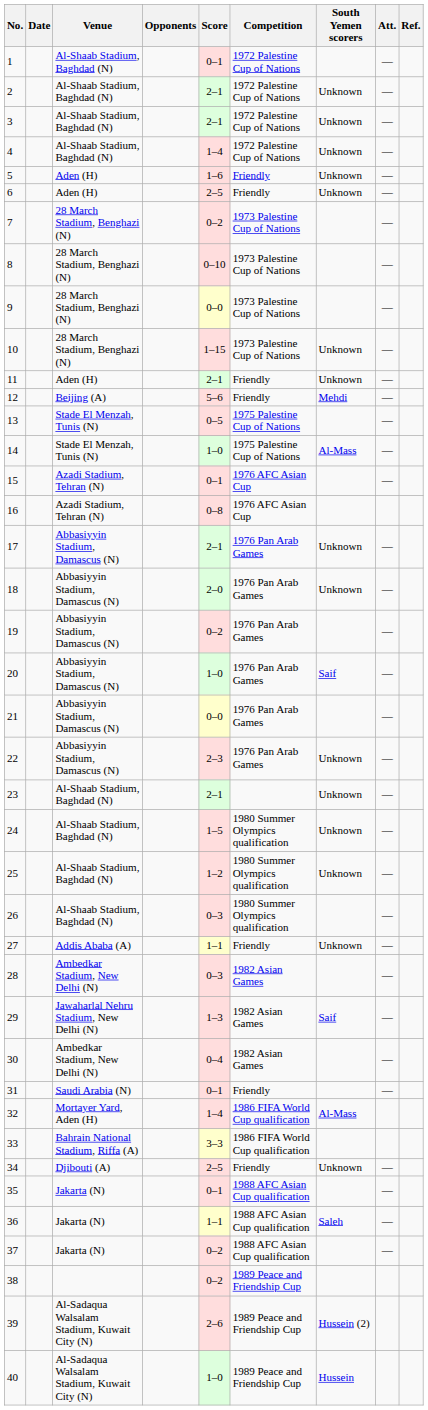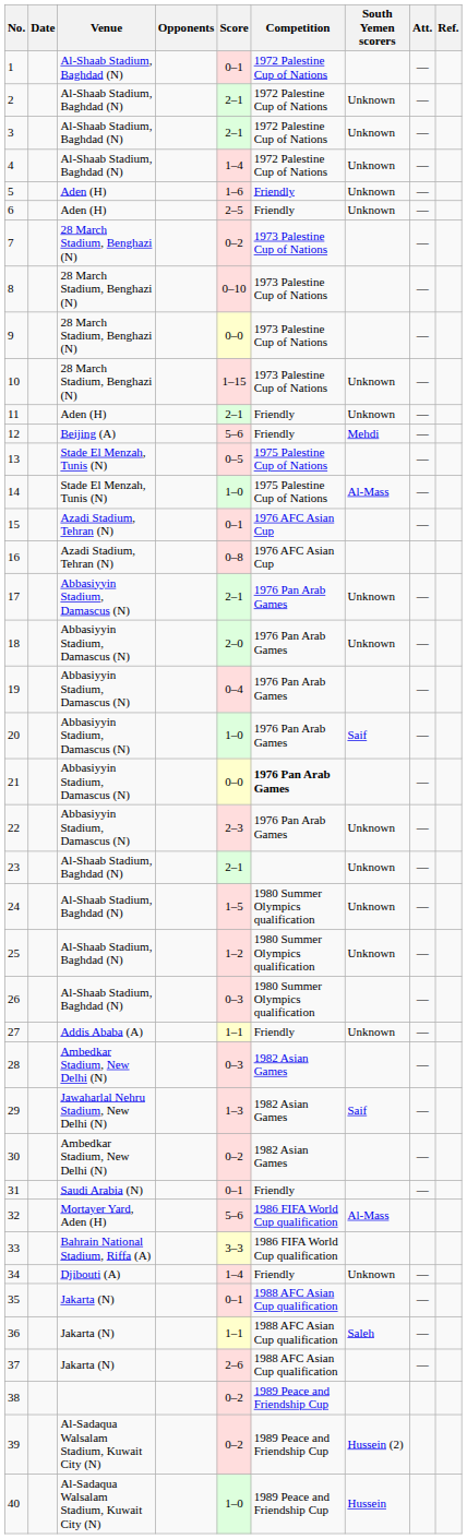19 | Score: 0–2 -> 0–4
21 | Competition: normal -> bold
30 | Score: 0–4 -> 0–2
32 | Score: 1–4 -> 5–6
34 | Score: 2–5 -> 1–4
37 | Score: 0–2 -> 2–6
39 | Score: 2–6 -> 0–2
